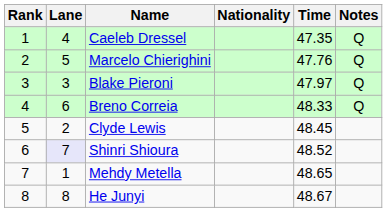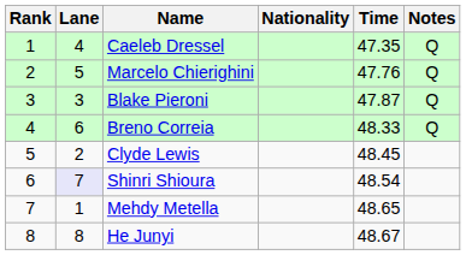Blake Pieroni | Time: 47.97 -> 47.87
Shinri Shioura | Time: 48.52 -> 48.54
